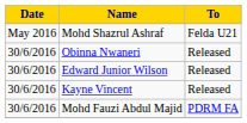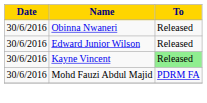- row: May 2016 | Mohd Shazrul Ashraf | Felda U21
Kayne Vincent | To: no background -> lightgreen background
